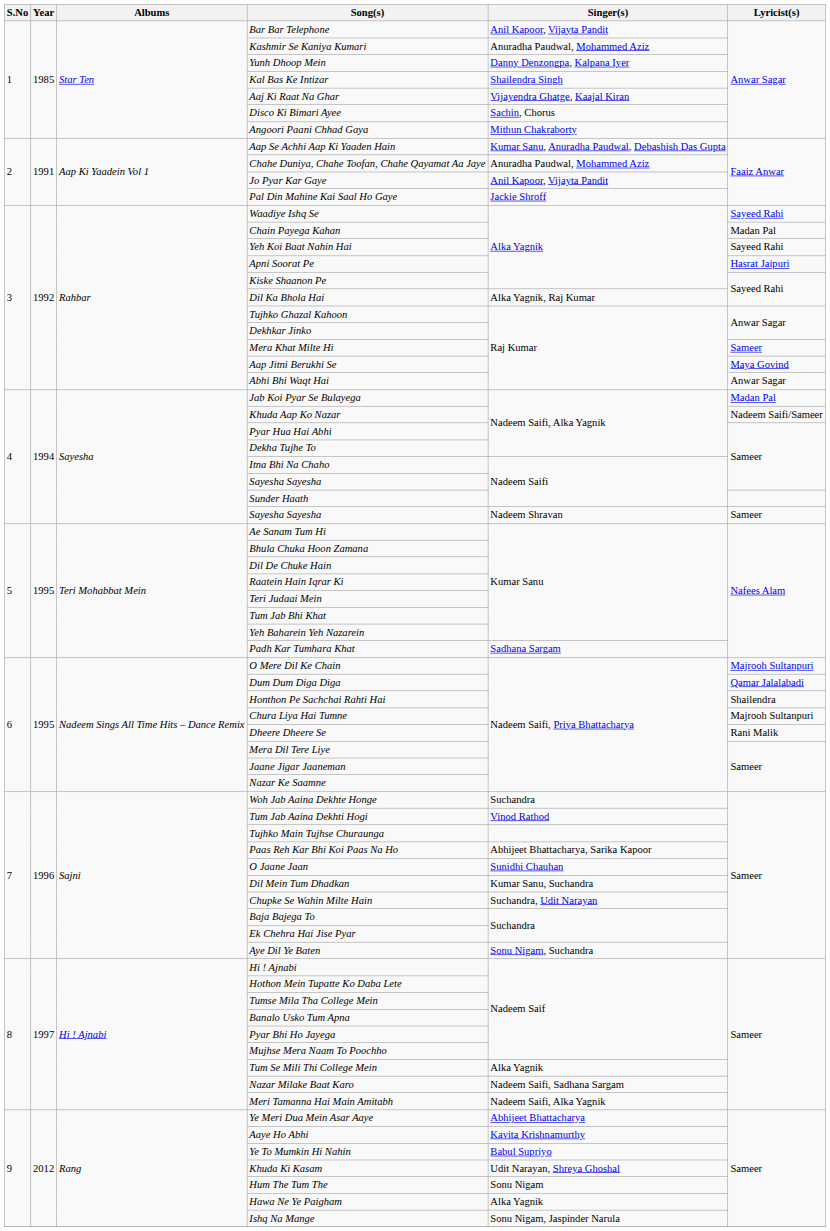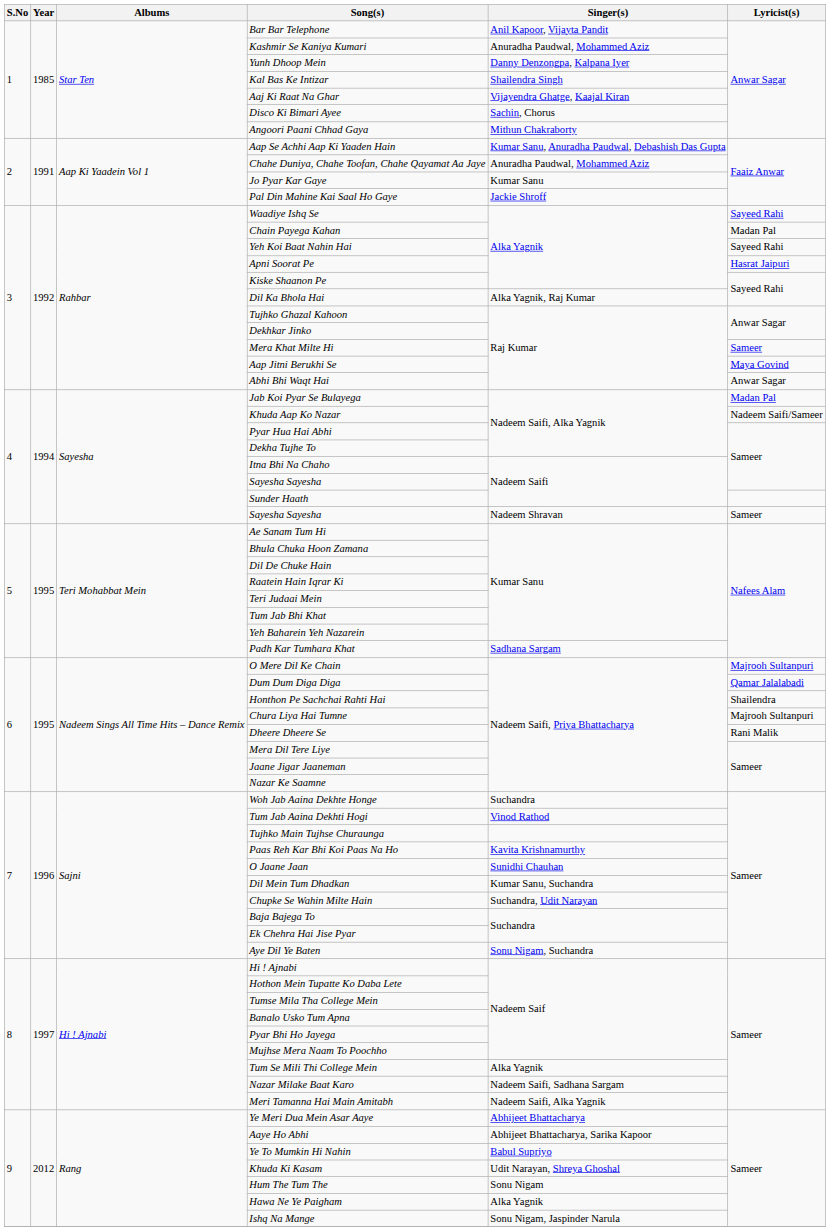Jo Pyar Kar Gaye | Singer(s): Anil Kapoor, Vijayta Pandit -> Kumar Sanu
Paas Reh Kar Bhi Koi Paas Na Ho | Singer(s): Abhijeet Bhattacharya, Sarika Kapoor -> Kavita Krishnamurthy
Aaye Ho Abhi | Singer(s): Kavita Krishnamurthy -> Abhijeet Bhattacharya, Sarika Kapoor
